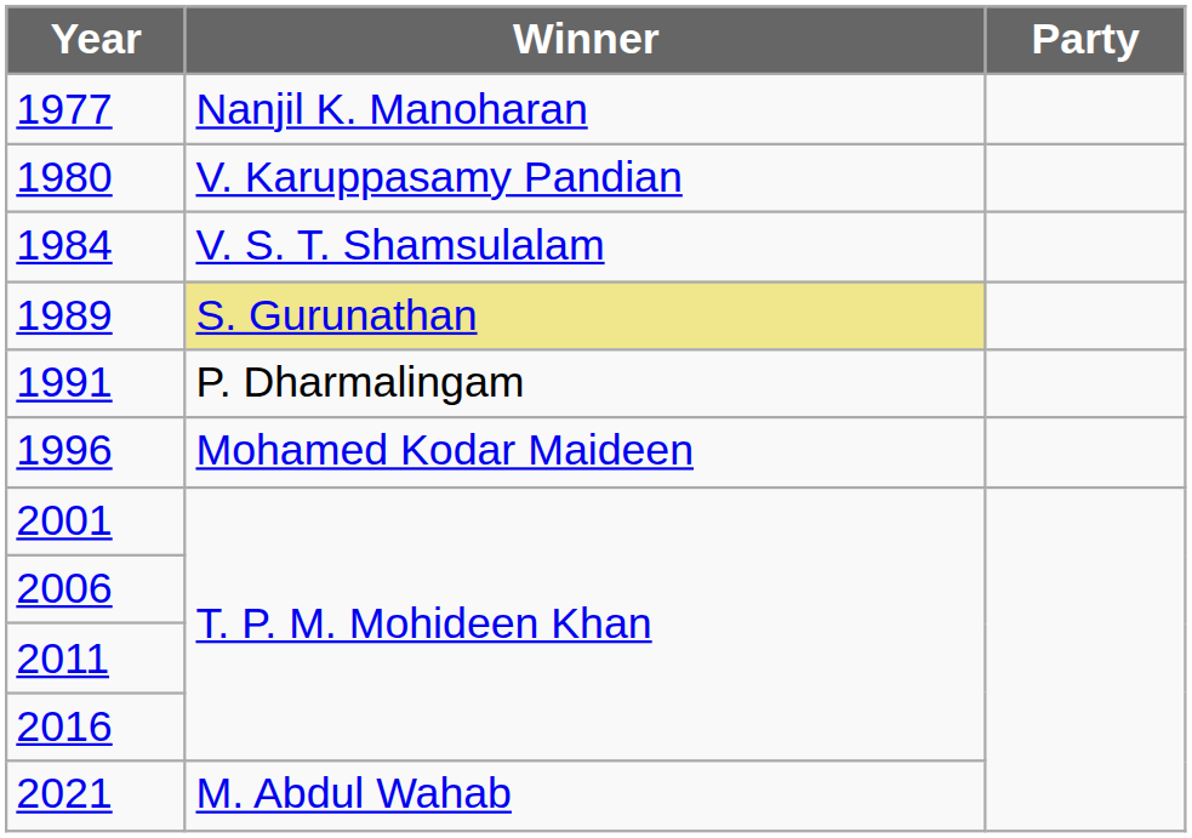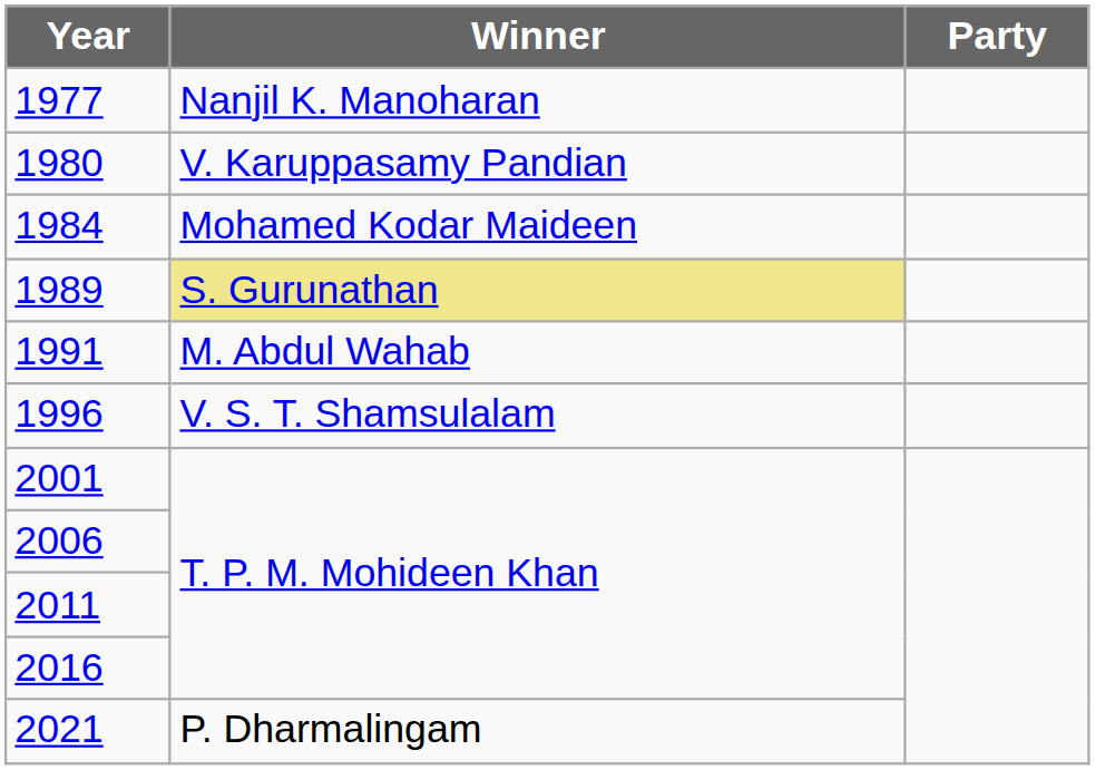1984 | Winner: V. S. T. Shamsulalam -> Mohamed Kodar Maideen
1991 | Winner: P. Dharmalingam -> M. Abdul Wahab
1996 | Winner: Mohamed Kodar Maideen -> V. S. T. Shamsulalam
2021 | Winner: M. Abdul Wahab -> P. Dharmalingam
